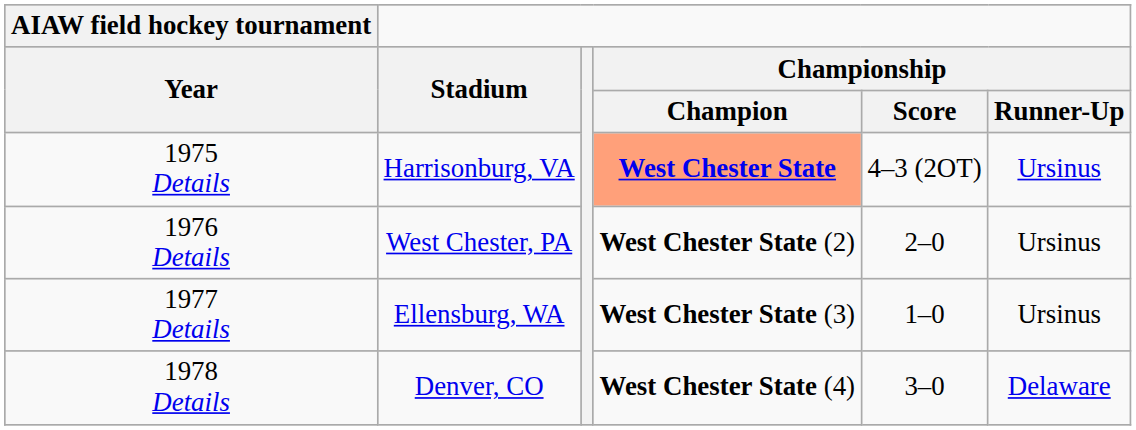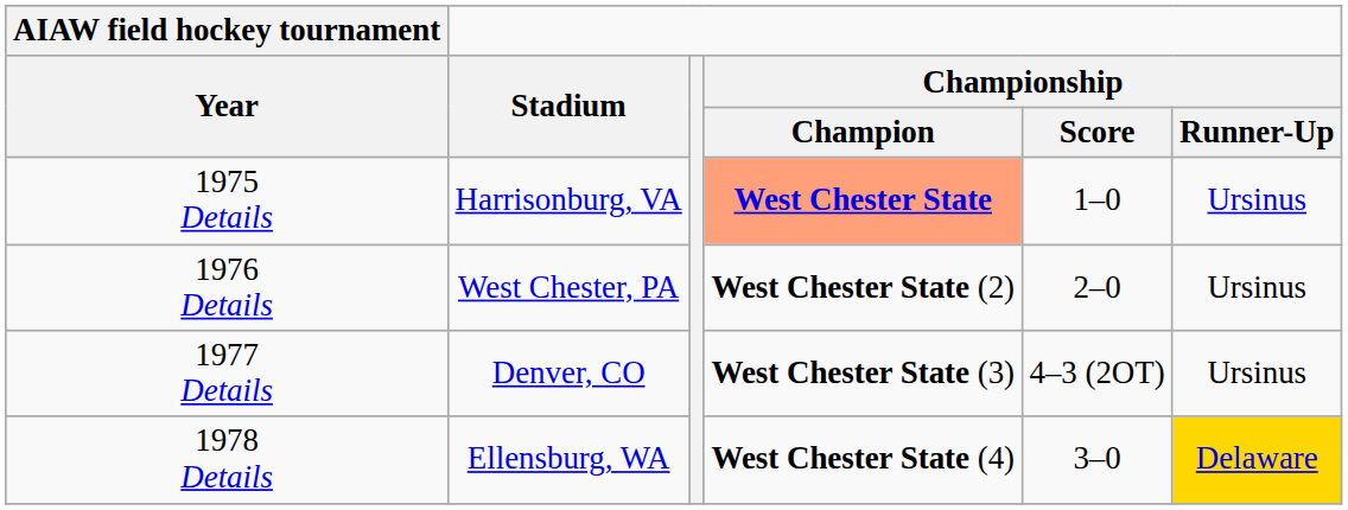1975 Details | Championship / Score: 4–3 (2OT) -> 1–0
1977 Details | Stadium: Ellensburg, WA -> Denver, CO
1977 Details | Championship / Score: 1–0 -> 4–3 (2OT)
1978 Details | Stadium: Denver, CO -> Ellensburg, WA
1978 Details | Championship / Runner-Up: no background -> gold background
